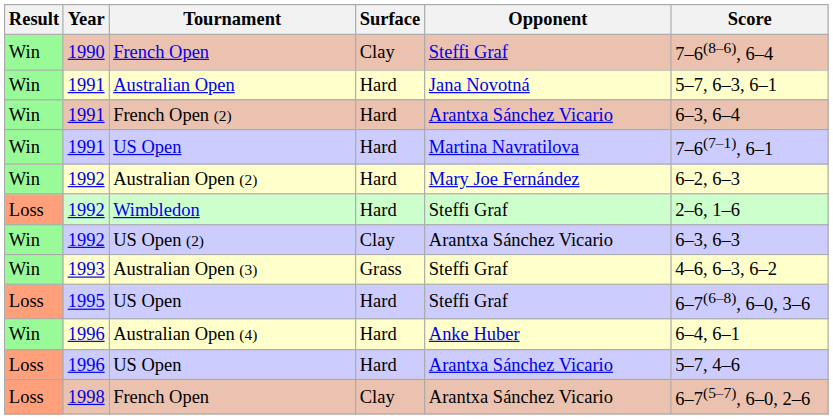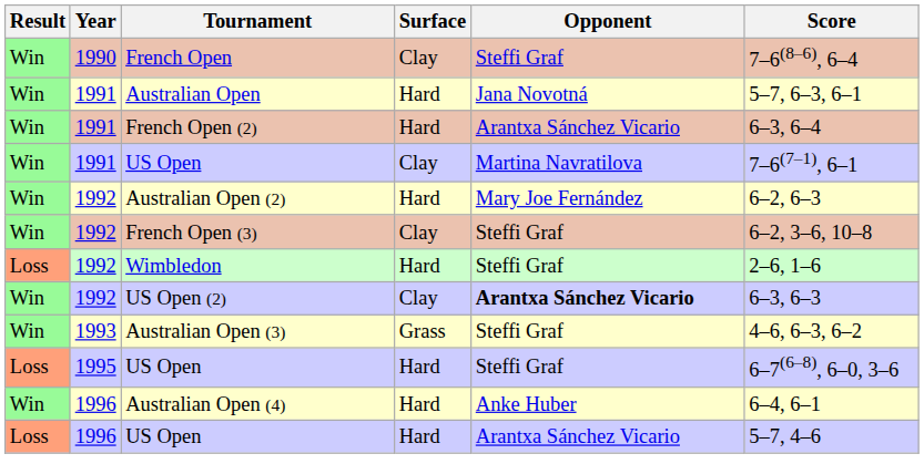1991 / US Open | Surface: Hard -> Clay
+ row: Win | 1992 | French Open (3) | Clay | Steffi Graf | 6–2, 3–6, 10–8
US Open (2) | Opponent: normal -> bold
- row: Loss | 1998 | French Open | Clay | Arantxa Sánchez Vicario | 6–7(5–7), 6–0, 2–6
